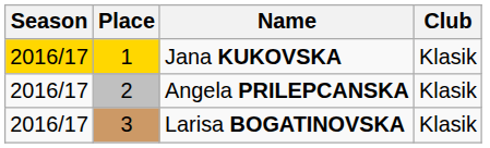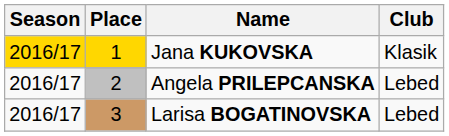Angela PRILEPCANSKA | Club: Klasik -> Lebed
Larisa BOGATINOVSKA | Club: Klasik -> Lebed
